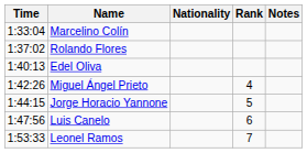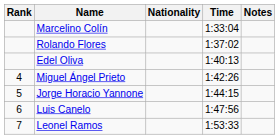columns swapped: Rank <-> Time
